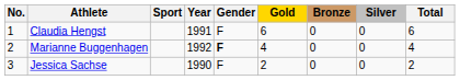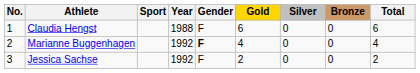columns swapped: Silver <-> Bronze
Claudia Hengst | Year: 1991 -> 1988
Jessica Sachse | Year: 1990 -> 1992
